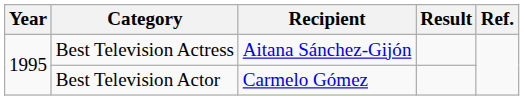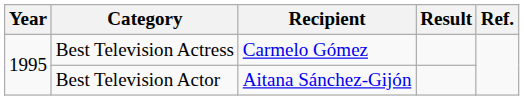Best Television Actress | Recipient: Aitana Sánchez-Gijón -> Carmelo Gómez
Best Television Actor | Recipient: Carmelo Gómez -> Aitana Sánchez-Gijón
